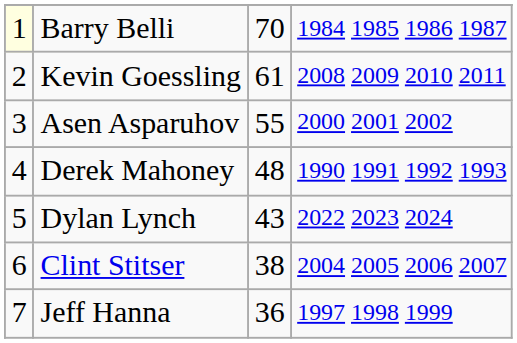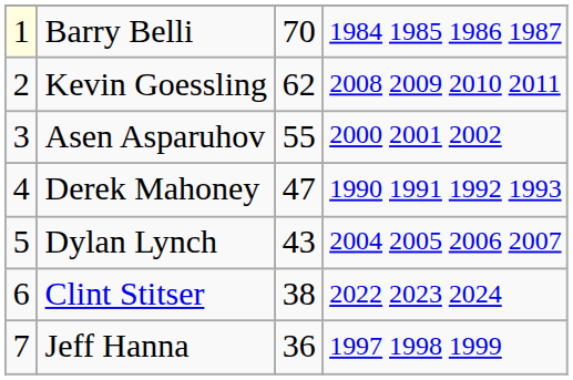Kevin Goessling | column 3: 61 -> 62
Derek Mahoney | column 3: 48 -> 47
Dylan Lynch | column 4: 2022 2023 2024 -> 2004 2005 2006 2007
Clint Stitser | column 4: 2004 2005 2006 2007 -> 2022 2023 2024
